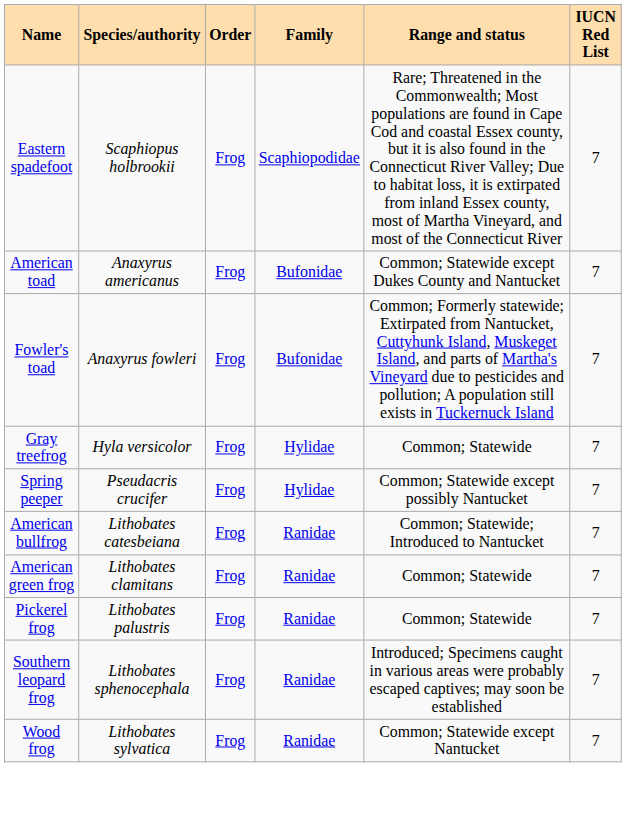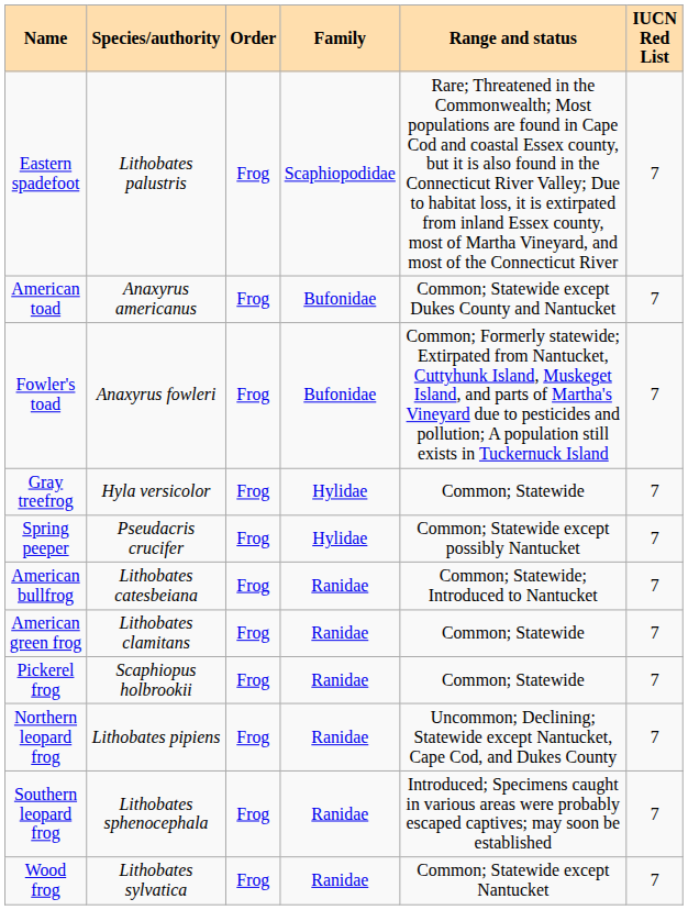Eastern spadefoot | Species/authority: Scaphiopus holbrookii -> Lithobates palustris
Pickerel frog | Species/authority: Lithobates palustris -> Scaphiopus holbrookii
+ row: Northern leopard frog | Lithobates pipiens | Frog | Ranidae | Uncommon; Declining; Statewide except Nantucket, Cape Cod, and Dukes County | 7
